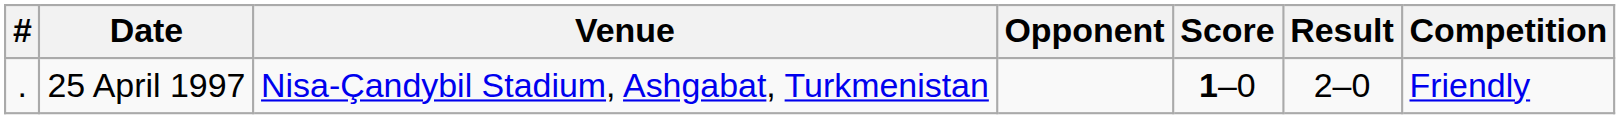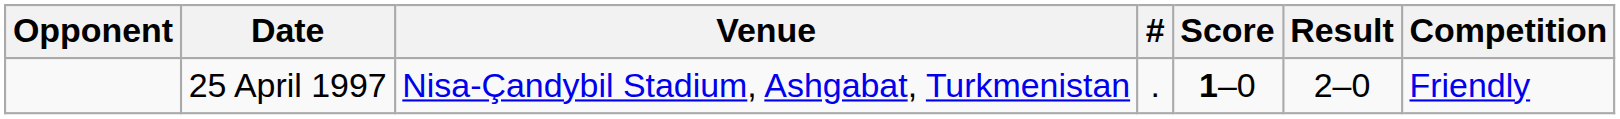columns swapped: # <-> Opponent
